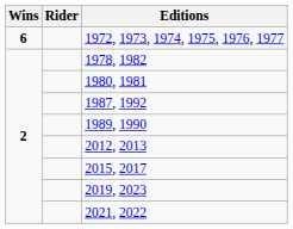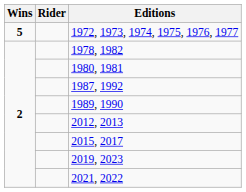1972, 1973, 1974, 1975, 1976, 1977 | Wins: 6 -> 5
